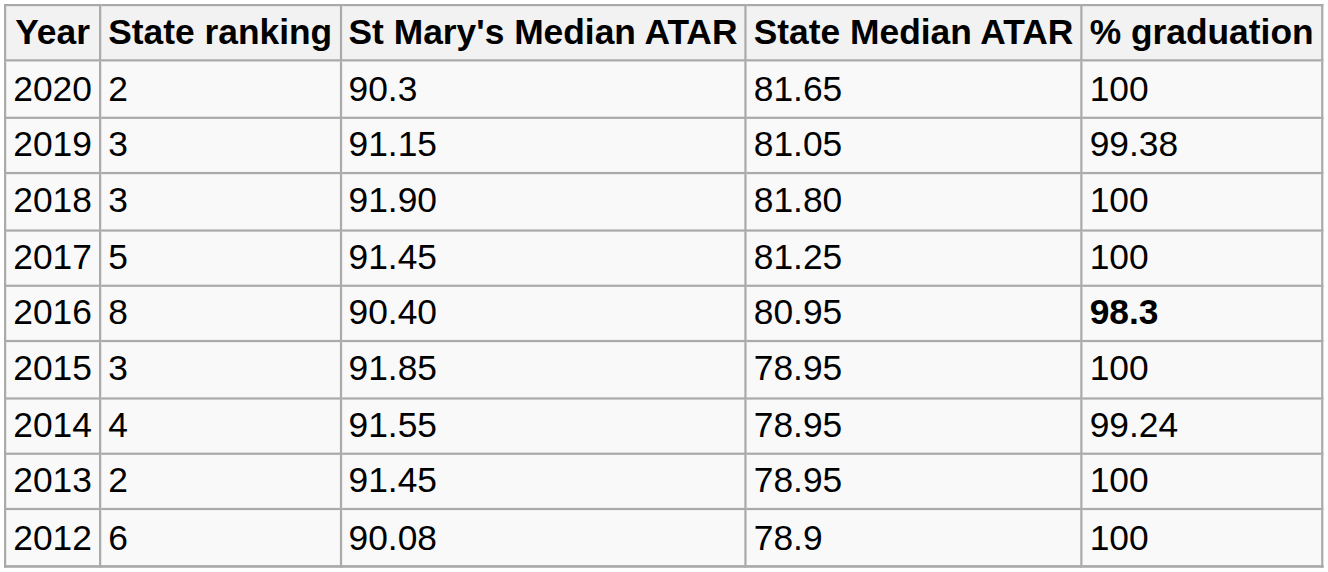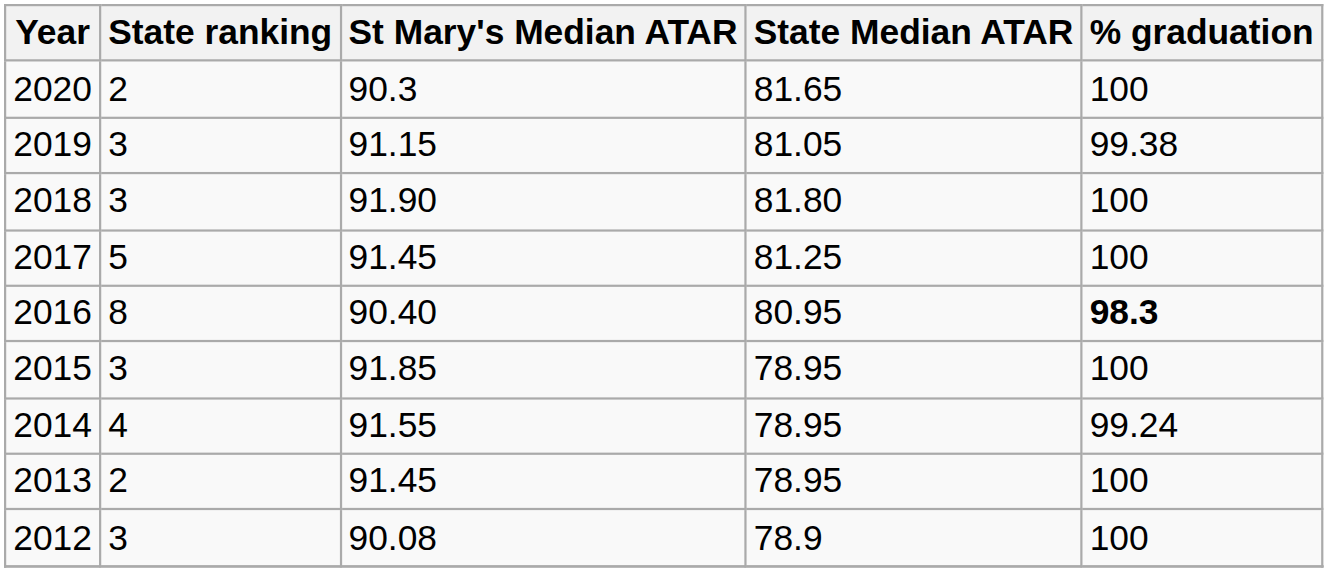2012 | State ranking: 6 -> 3
